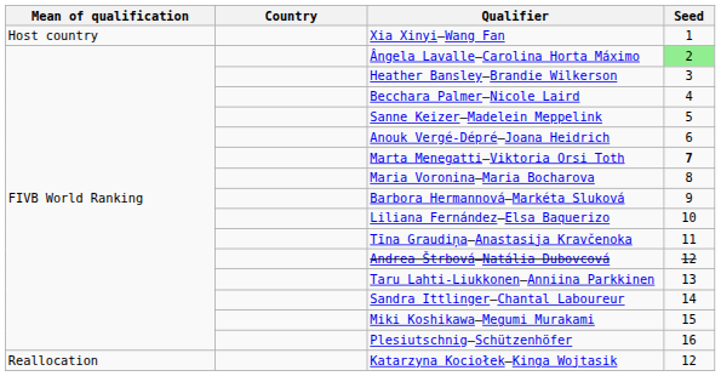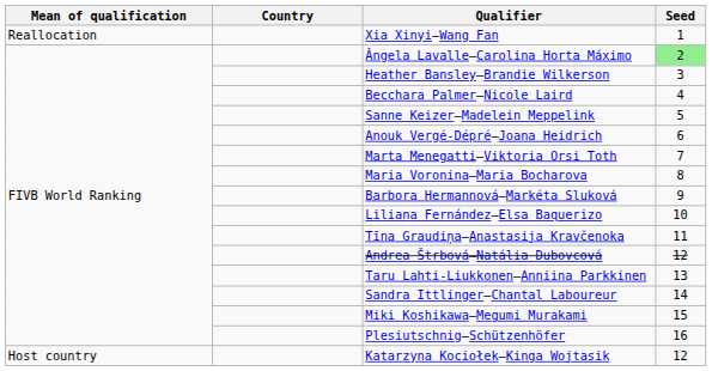Xia Xinyi–Wang Fan | Mean of qualification: Host country -> Reallocation
Marta Menegatti–Viktoria Orsi Toth | Seed: bold -> normal
Katarzyna Kociołek–Kinga Wojtasik | Mean of qualification: Reallocation -> Host country
